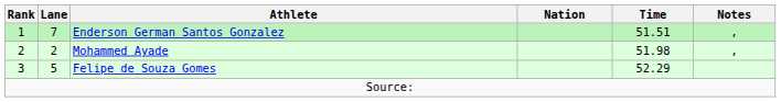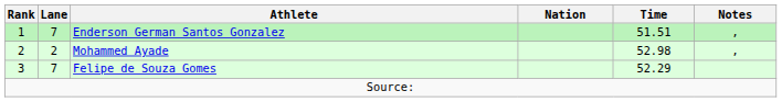Mohammed Ayade | Time: 51.98 -> 52.98
Felipe de Souza Gomes | Lane: 5 -> 7
